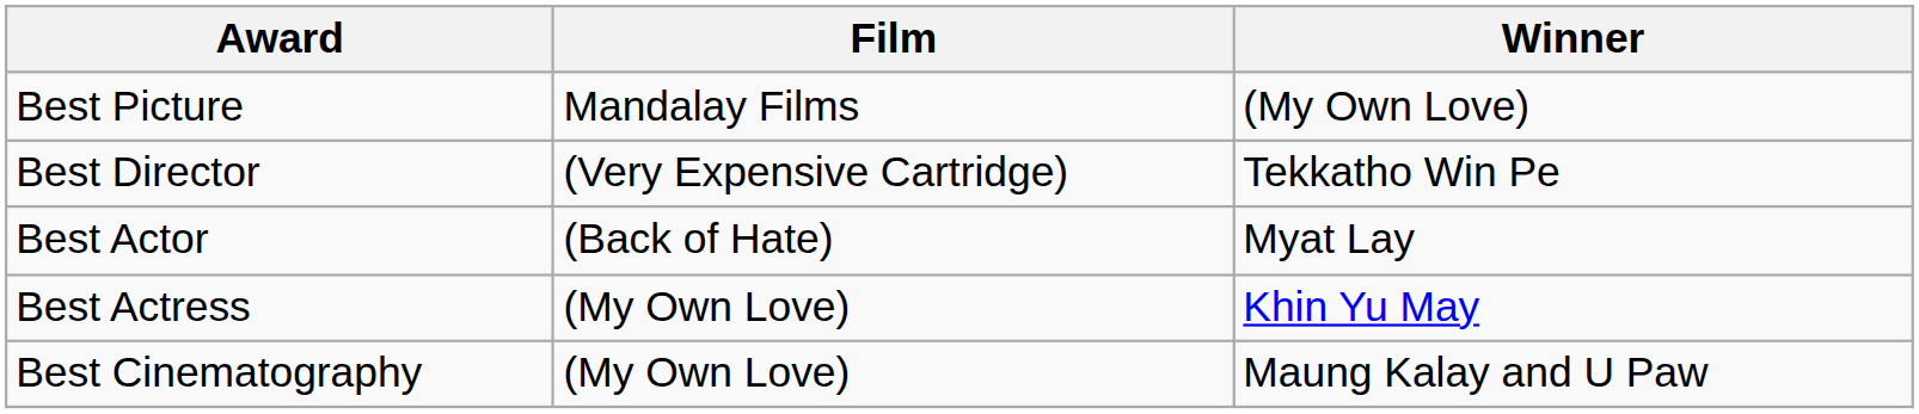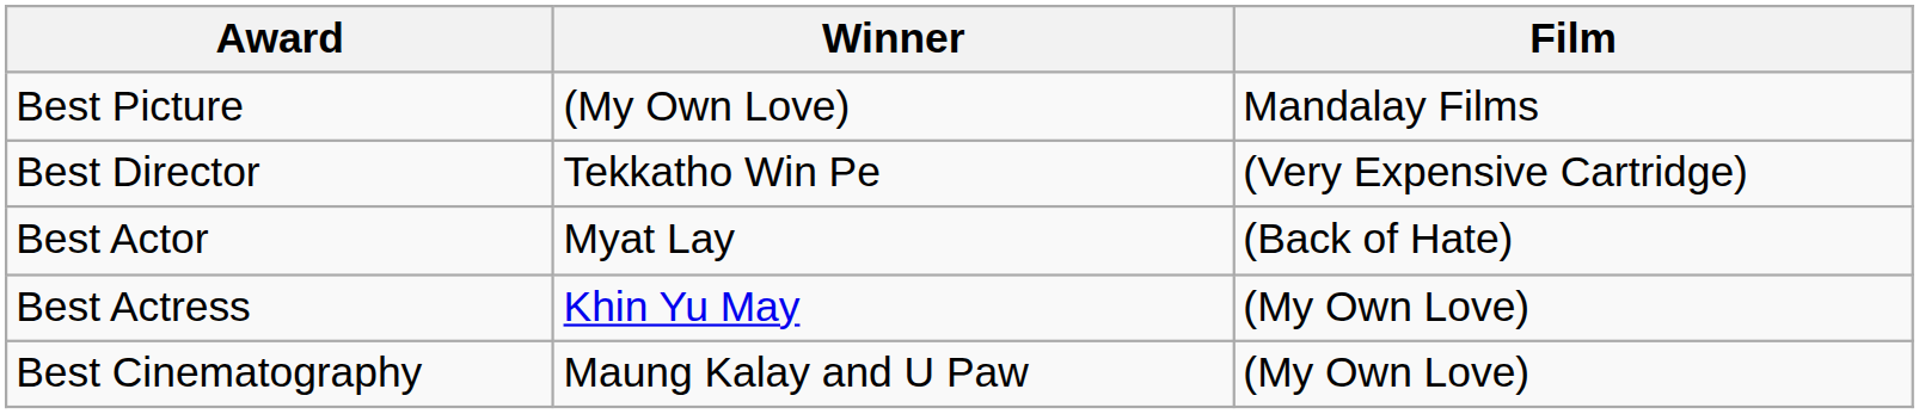columns swapped: Winner <-> Film
